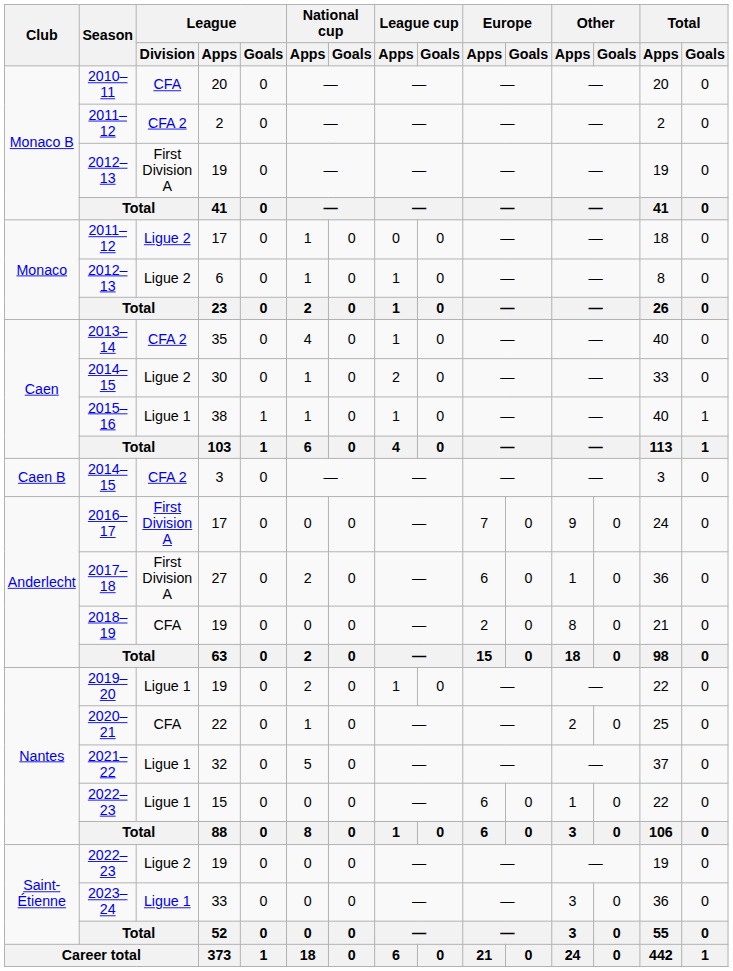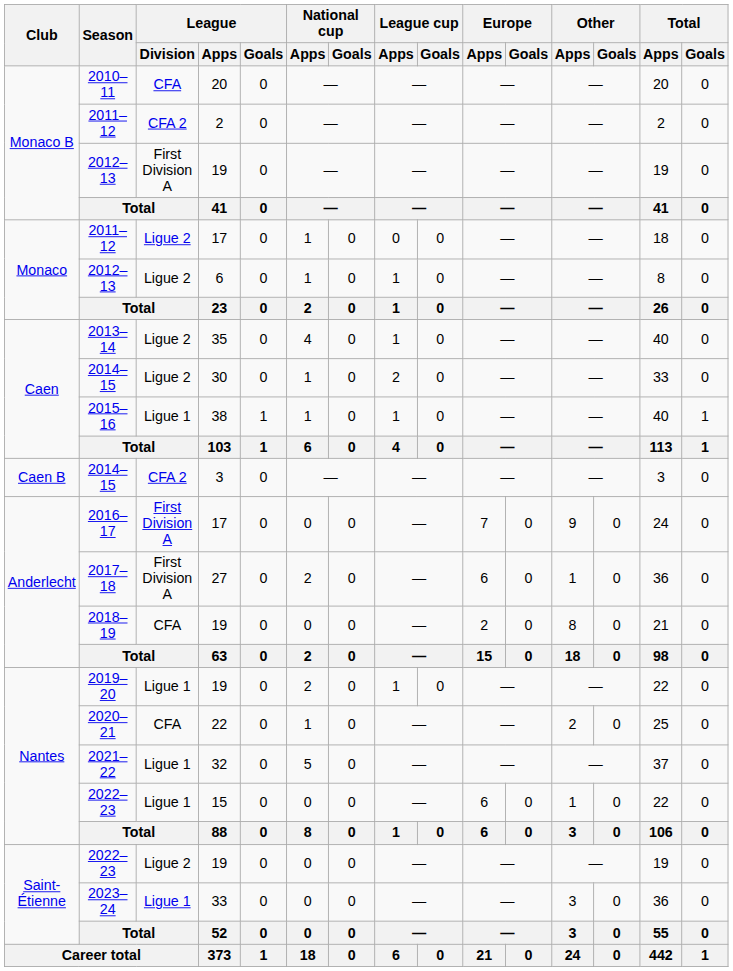2013–14 | League / Division: CFA 2 -> Ligue 2
